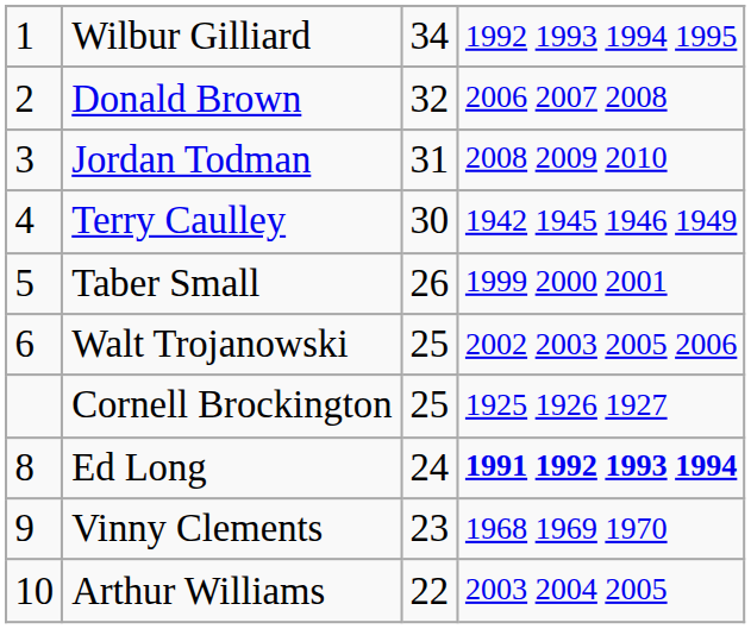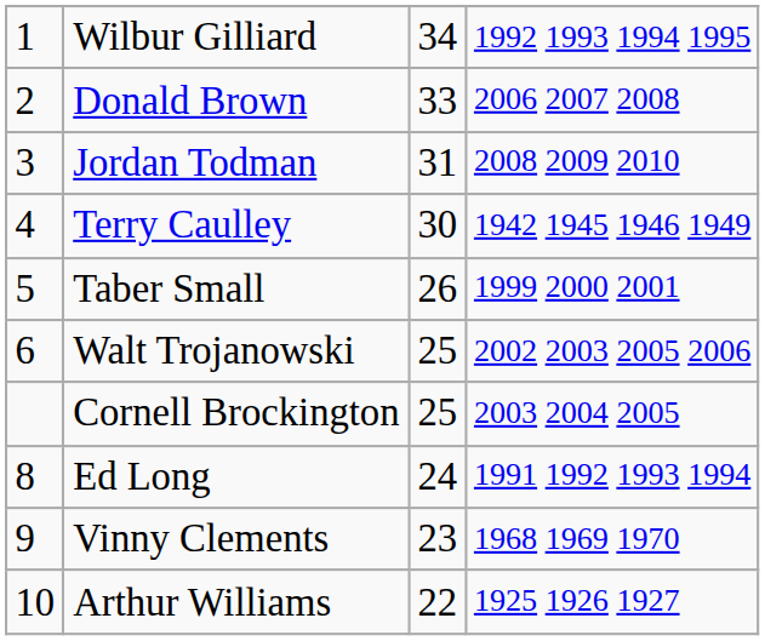Donald Brown | column 3: 32 -> 33
Cornell Brockington | column 4: 1925 1926 1927 -> 2003 2004 2005
Ed Long | column 4: bold -> normal
Arthur Williams | column 4: 2003 2004 2005 -> 1925 1926 1927
